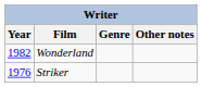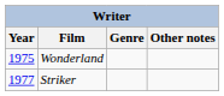Wonderland | Year: 1982 -> 1975
Striker | Year: 1976 -> 1977
